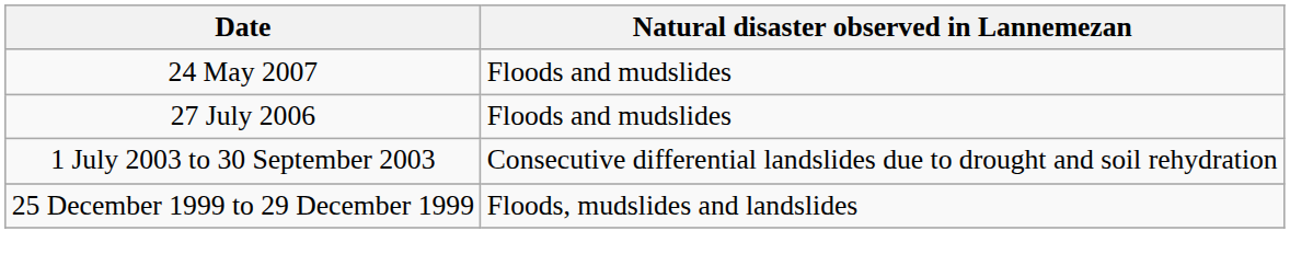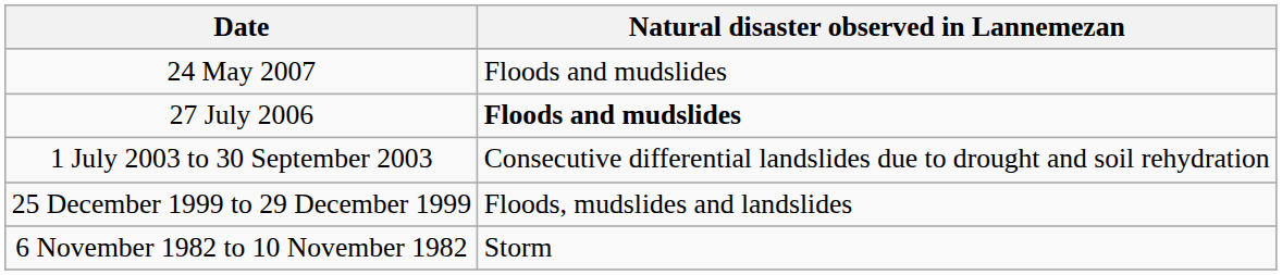27 July 2006 | Natural disaster observed in Lannemezan: normal -> bold
+ row: 6 November 1982 to 10 November 1982 | Storm
